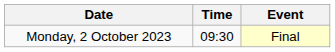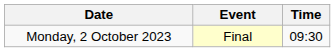columns swapped: Time <-> Event
